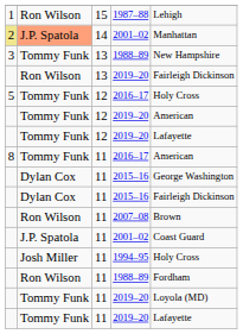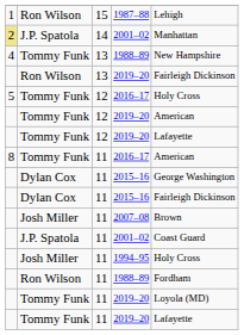14 / 2001–02 | column 2: lightsalmon background -> no background
13 / 1988–89 | column 1: 3 -> 4
2007–08 | column 2: Ron Wilson -> Josh Miller
